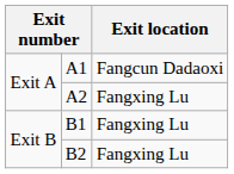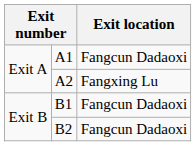B1 | Exit location: Fangxing Lu -> Fangcun Dadaoxi
B2 | Exit location: Fangxing Lu -> Fangcun Dadaoxi
